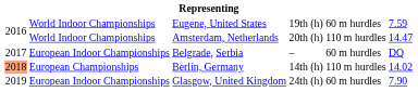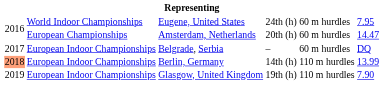Eugene, United States | column 4: 19th (h) -> 24th (h)
Eugene, United States | column 6: 7.59 -> 7.95
Amsterdam, Netherlands | column 2: World Indoor Championships -> European Championships
Amsterdam, Netherlands | column 5: 110 m hurdles -> 60 m hurdles
Berlin, Germany | column 2: European Championships -> European Indoor Championships
Berlin, Germany | column 6: 14.02 -> 13.99
Glasgow, United Kingdom | column 4: 24th (h) -> 19th (h)
Glasgow, United Kingdom | column 5: 60 m hurdles -> 110 m hurdles
